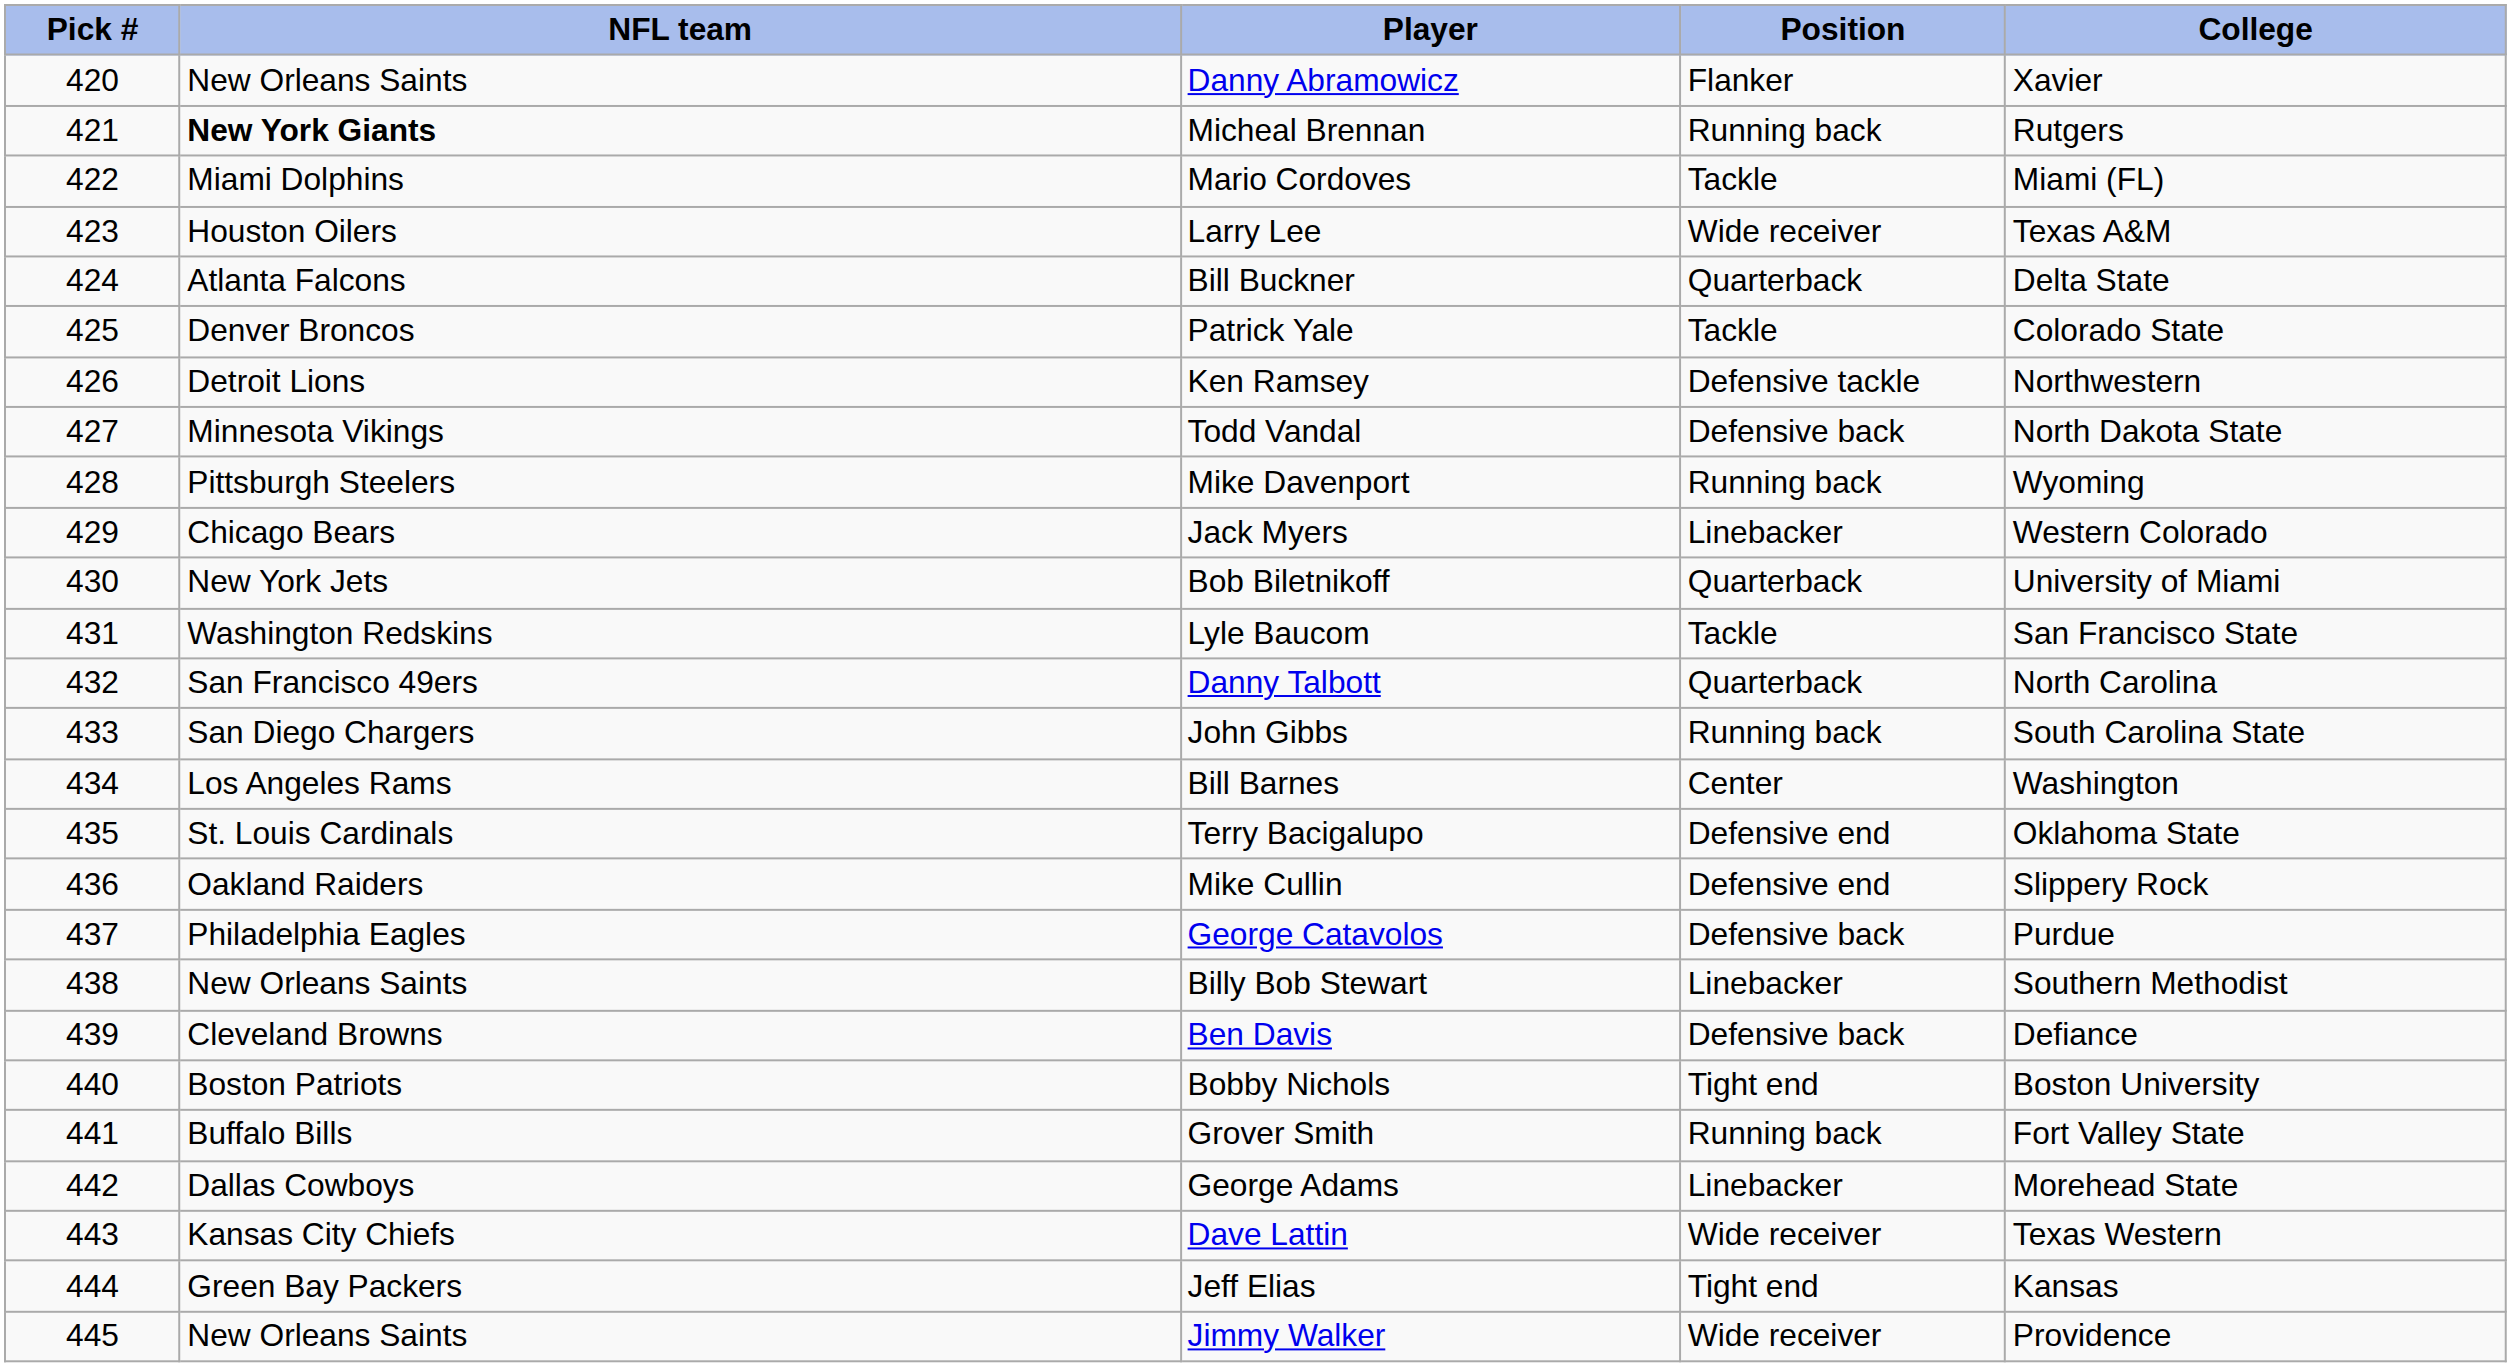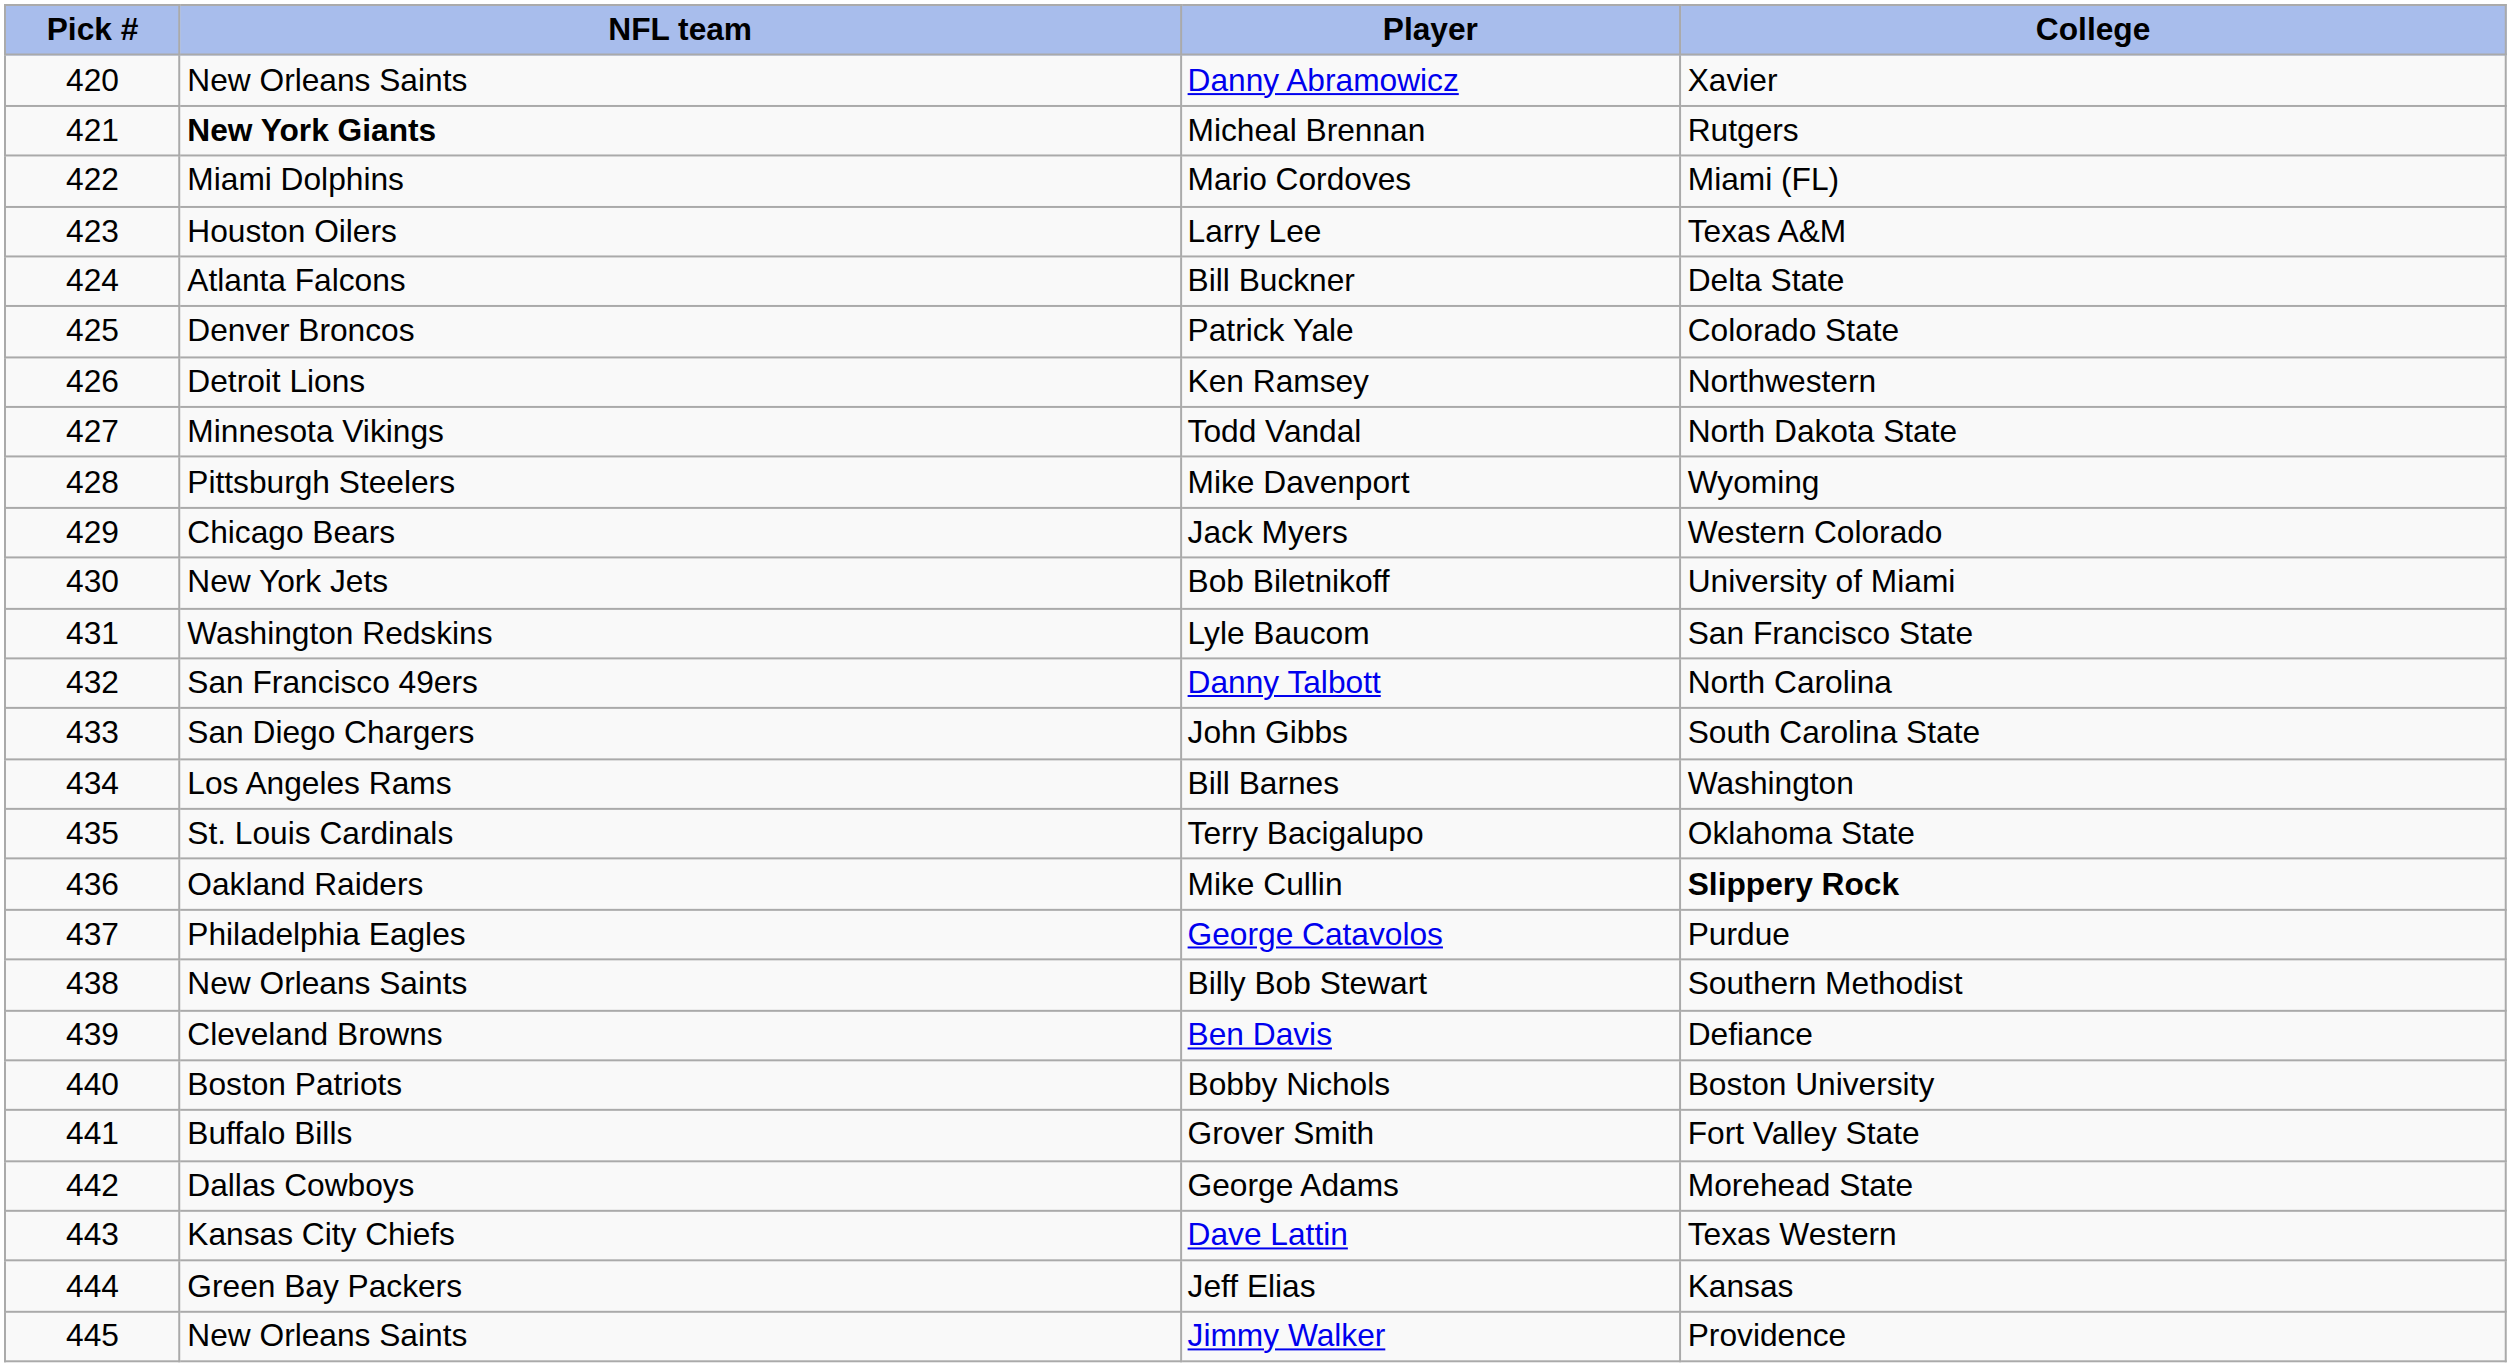- column: Position | Flanker | Running back | Tackle | Wide receiver | Quarterback | Tackle | Defensive tackle | Defensive back | Running back | Linebacker | Quarterback | Tackle | Quarterback | Running back | Center | Defensive end | Defensive end | Defensive back | Linebacker | Defensive back | Tight end | Running back | Linebacker | Wide receiver | Tight end | Wide receiver
Mike Cullin | College: normal -> bold
